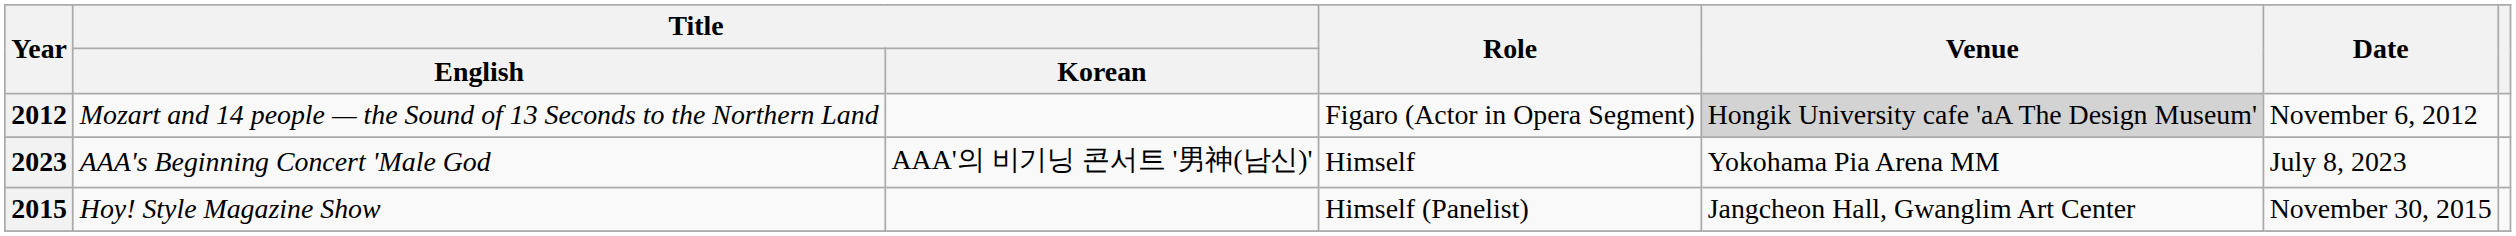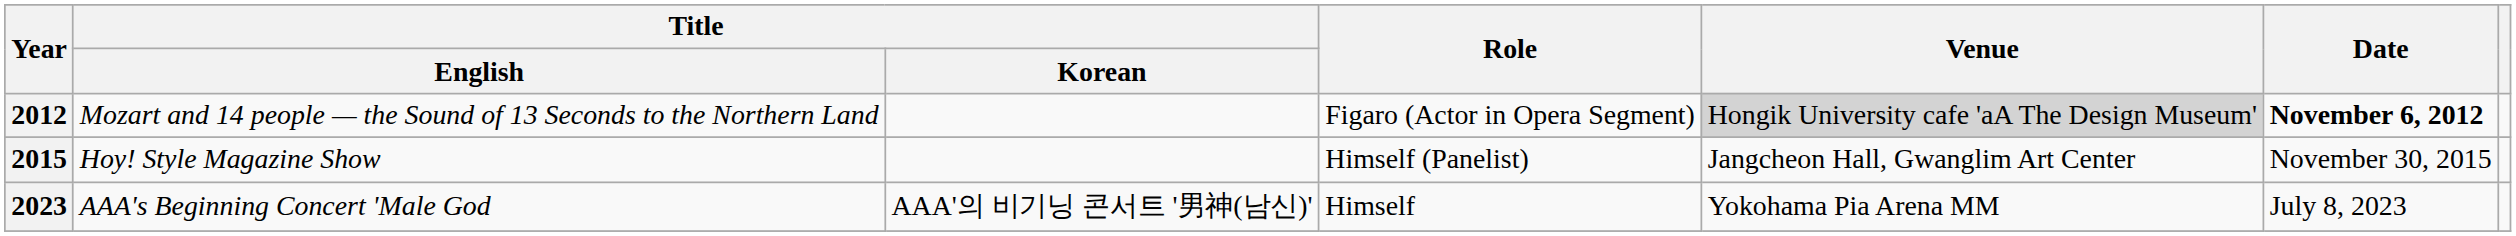2012 | Date: normal -> bold
rows swapped: 2015 <-> 2023
